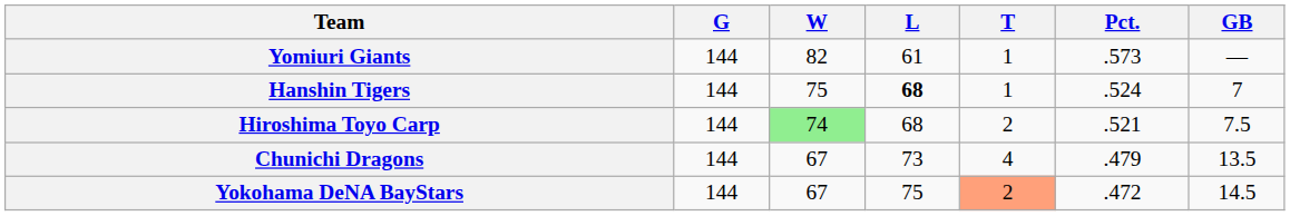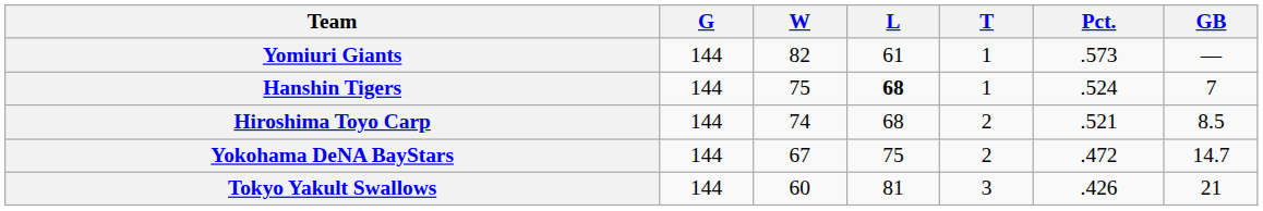Hiroshima Toyo Carp | W: lightgreen background -> no background
Hiroshima Toyo Carp | GB: 7.5 -> 8.5
- row: Chunichi Dragons | 144 | 67 | 73 | 4 | .479 | 13.5
Yokohama DeNA BayStars | T: lightsalmon background -> no background
Yokohama DeNA BayStars | GB: 14.5 -> 14.7
+ row: Tokyo Yakult Swallows | 144 | 60 | 81 | 3 | .426 | 21
